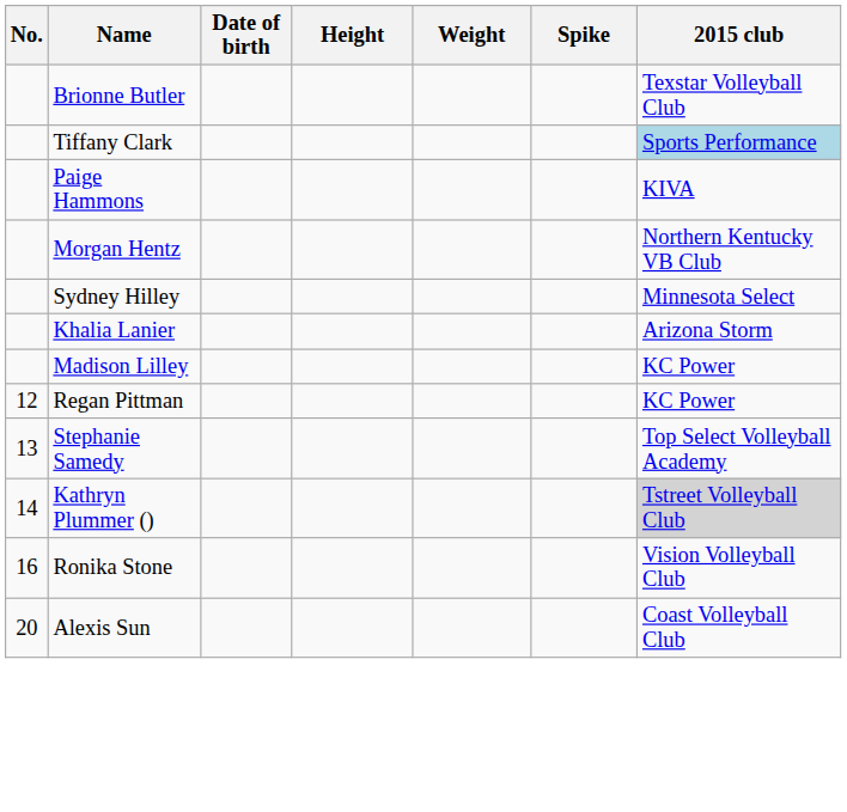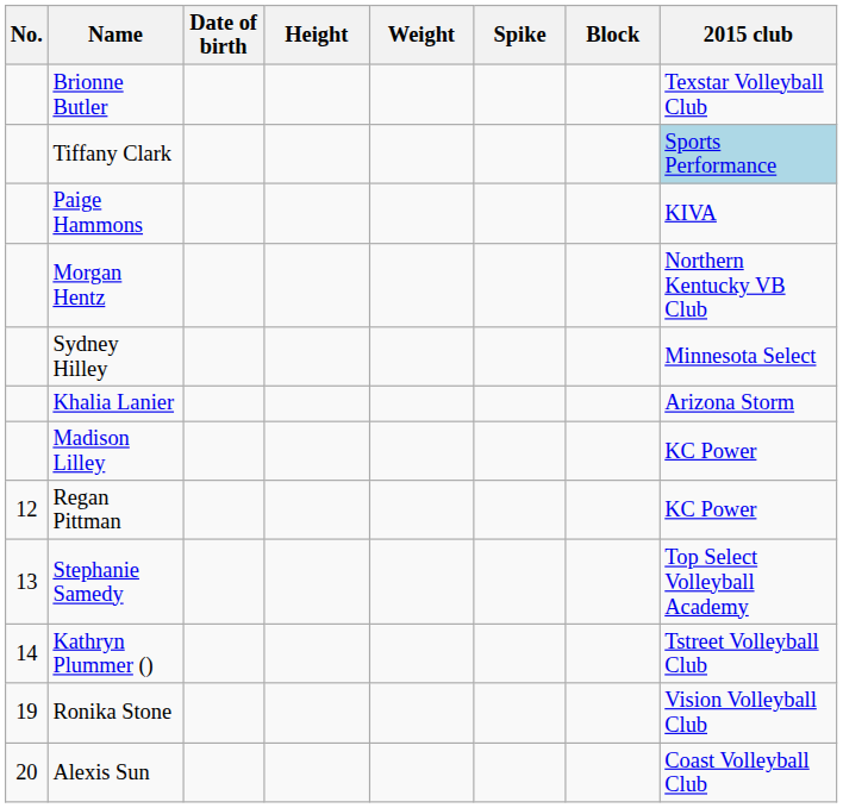+ column: Block
Kathryn Plummer () | 2015 club: lightgrey background -> no background
Ronika Stone | No.: 16 -> 19
